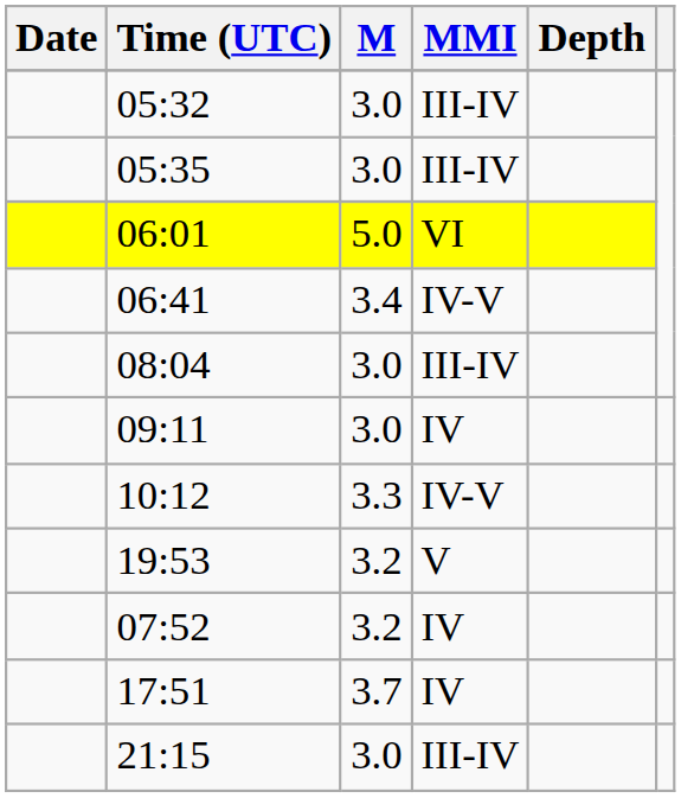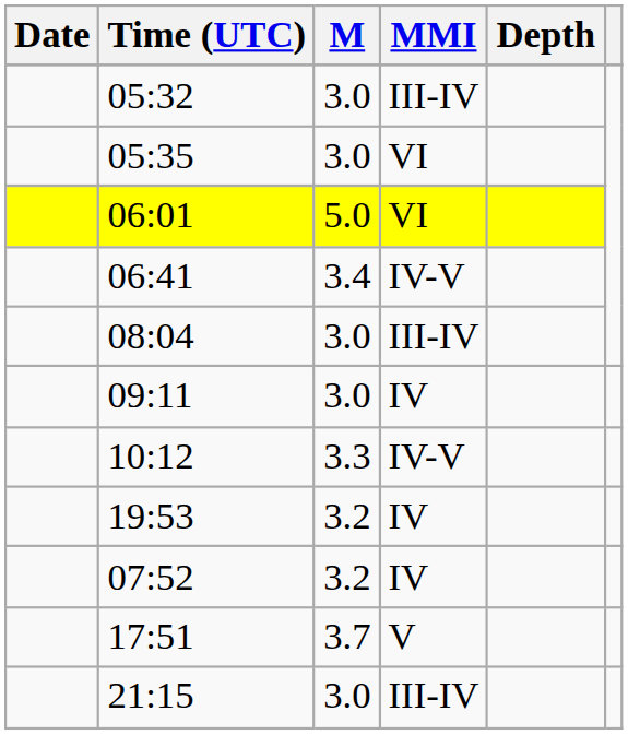05:35 | MMI: III-IV -> VI
19:53 | MMI: V -> IV
17:51 | MMI: IV -> V
